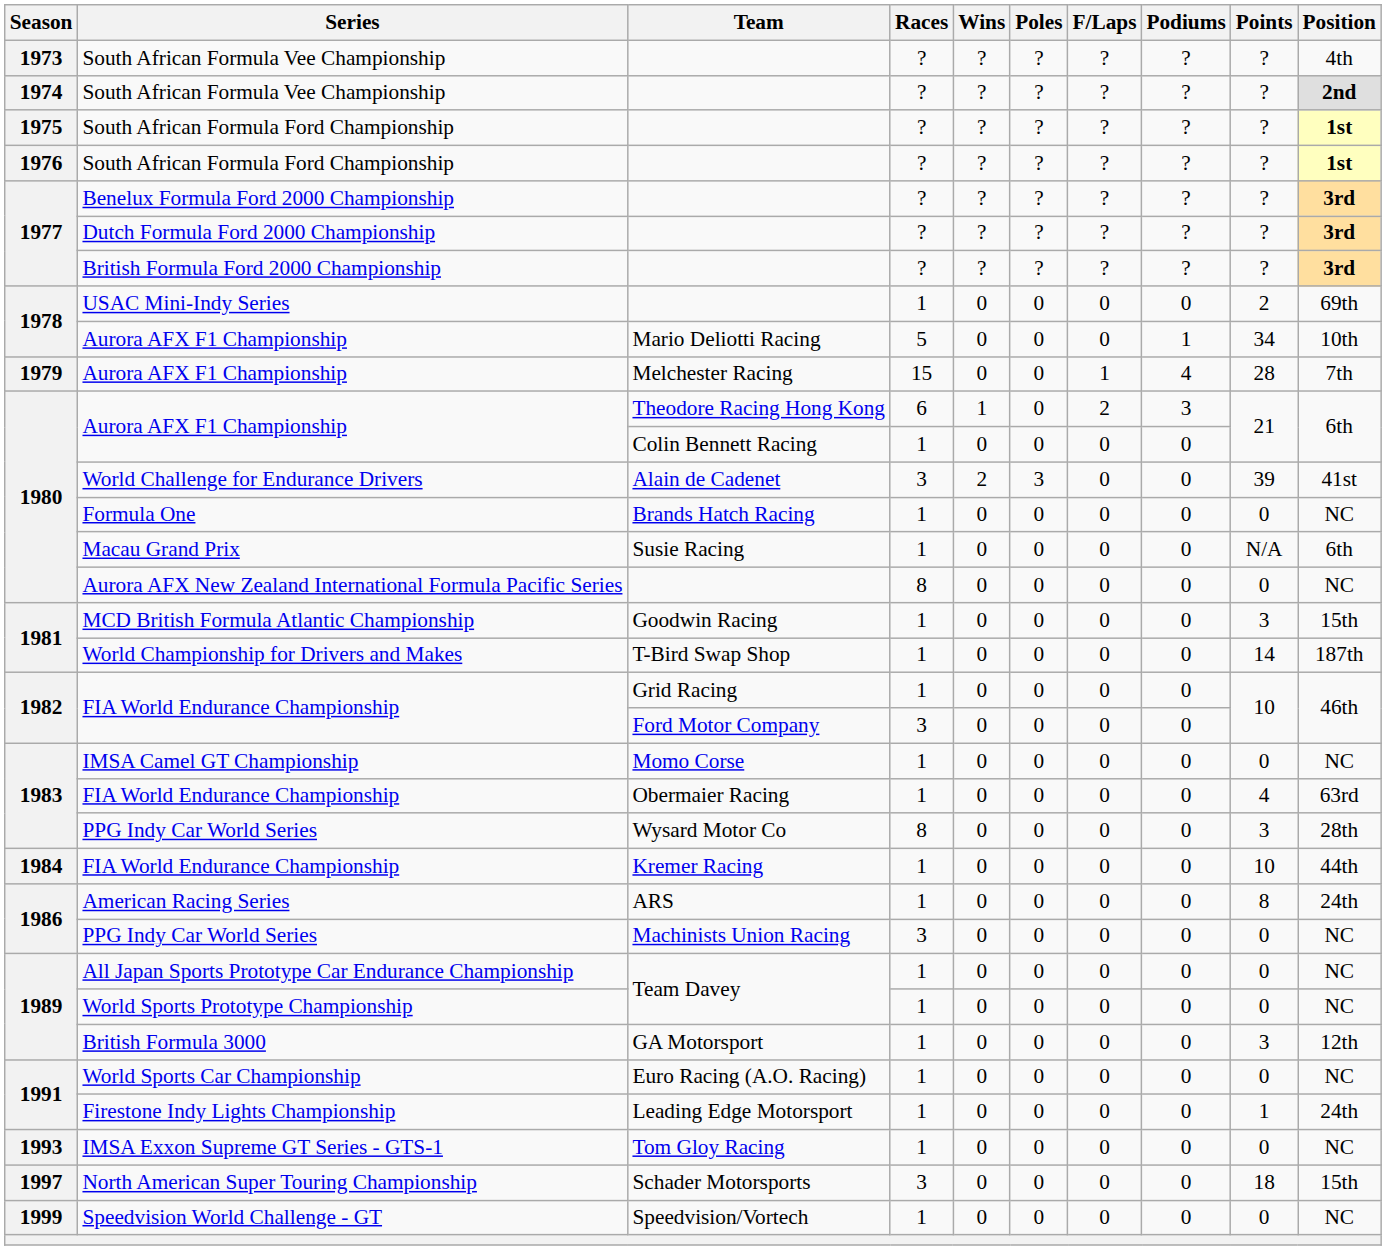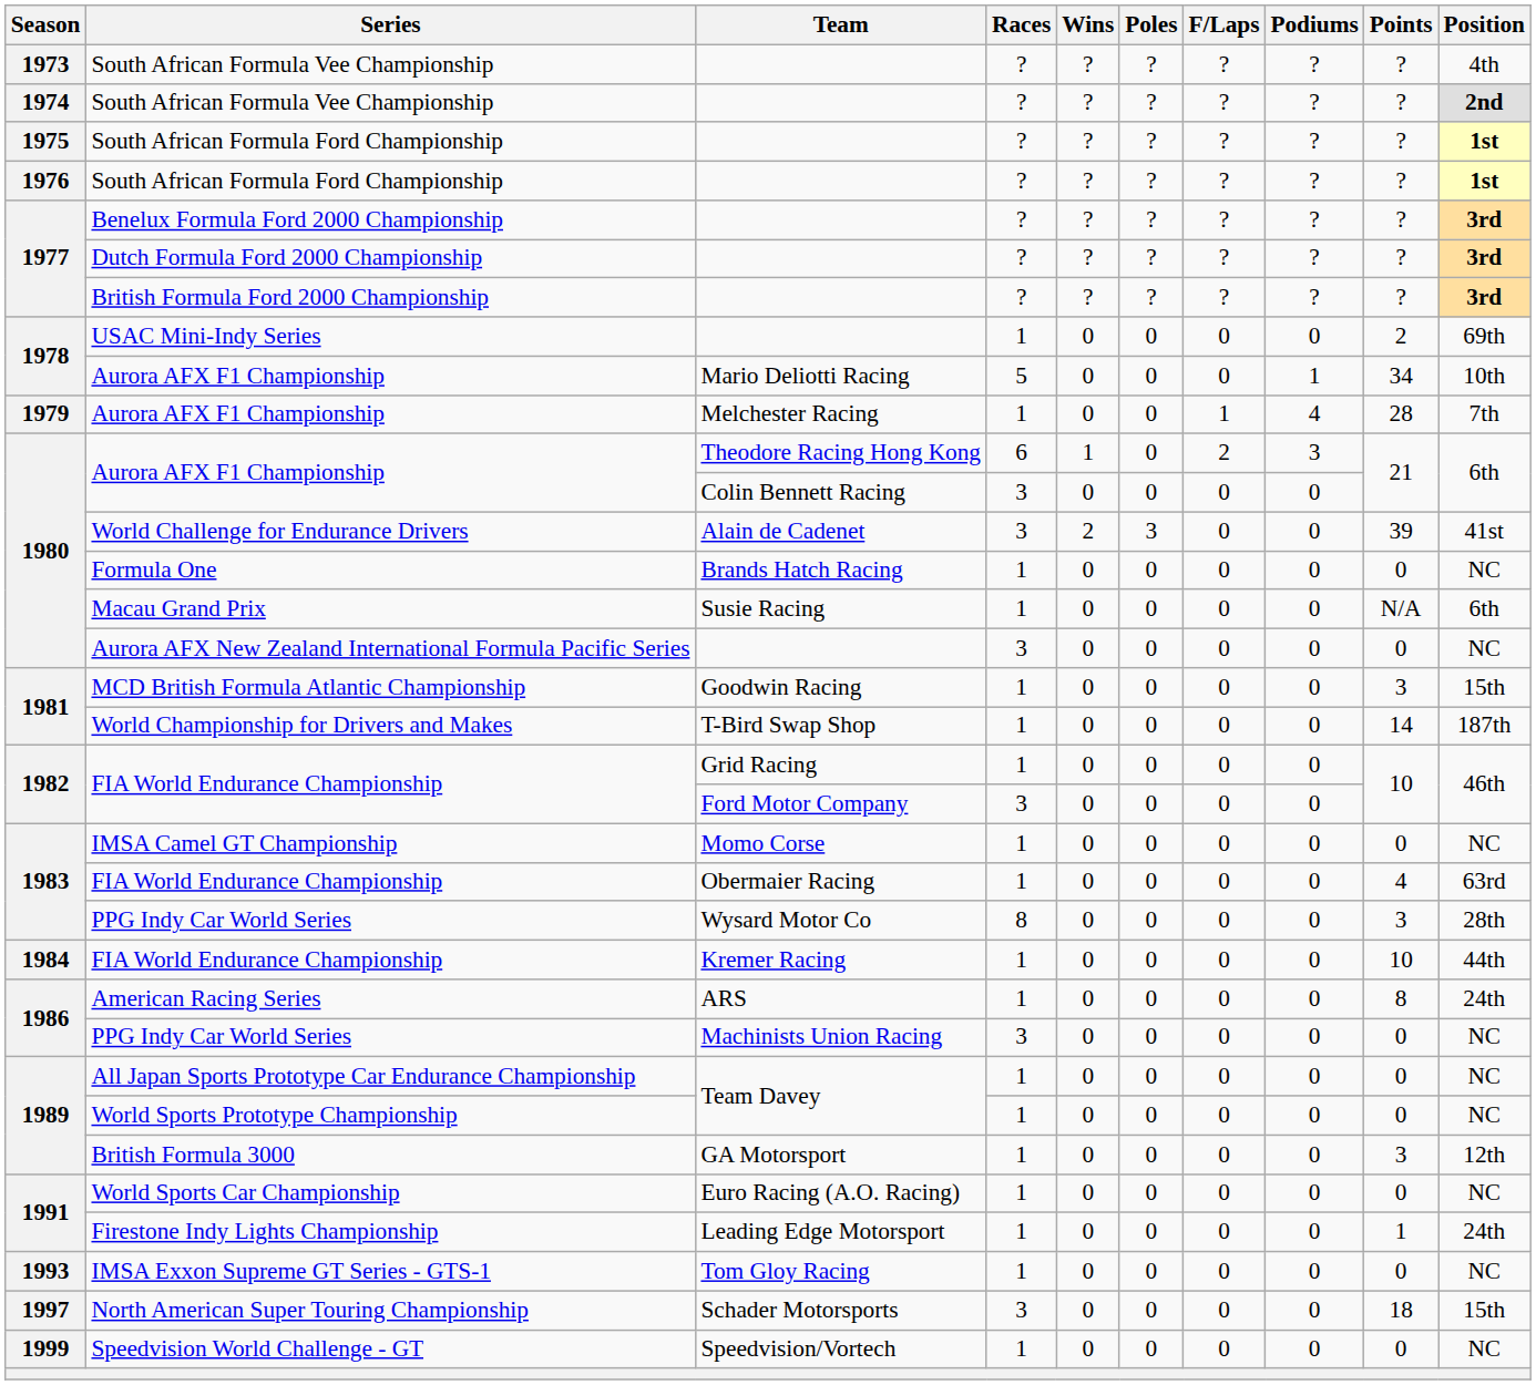Aurora AFX F1 Championship / Melchester Racing | Races: 15 -> 1
Aurora AFX F1 Championship / Colin Bennett Racing | Races: 1 -> 3
Aurora AFX New Zealand International Formula Pacific Series | Races: 8 -> 3
